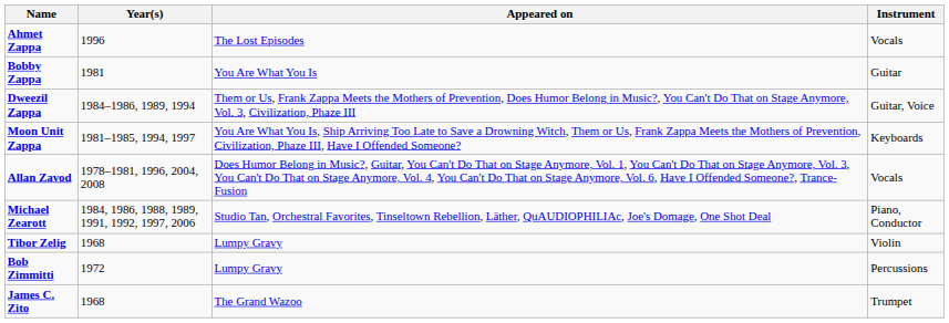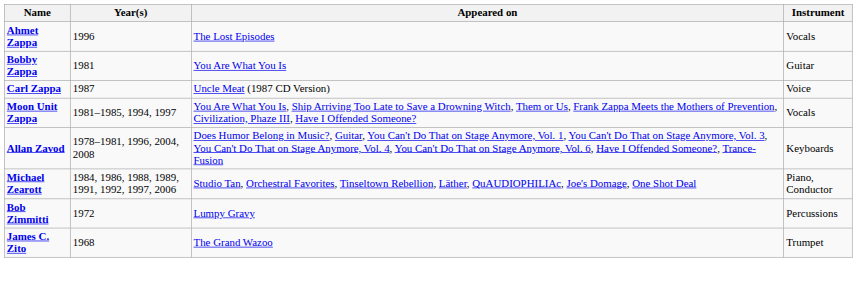+ row: Carl Zappa | 1987 | Uncle Meat (1987 CD Version) | Voice
- row: Dweezil Zappa | 1984–1986, 1989, 1994 | Them or Us, Frank Zappa Meets the Mothers of Prevention, Does Humor Belong in Music?, You Can't Do That on Stage Anymore, Vol. 3, Civilization, Phaze III | Guitar, Voice
Moon Unit Zappa | Instrument: Keyboards -> Vocals
Allan Zavod | Instrument: Vocals -> Keyboards
- row: Tibor Zelig | 1968 | Lumpy Gravy | Violin
